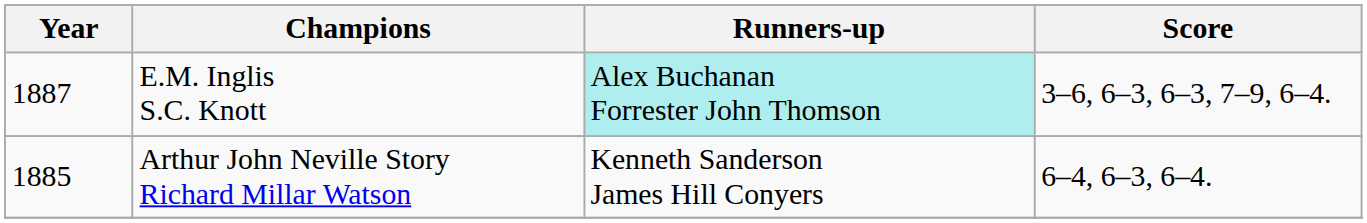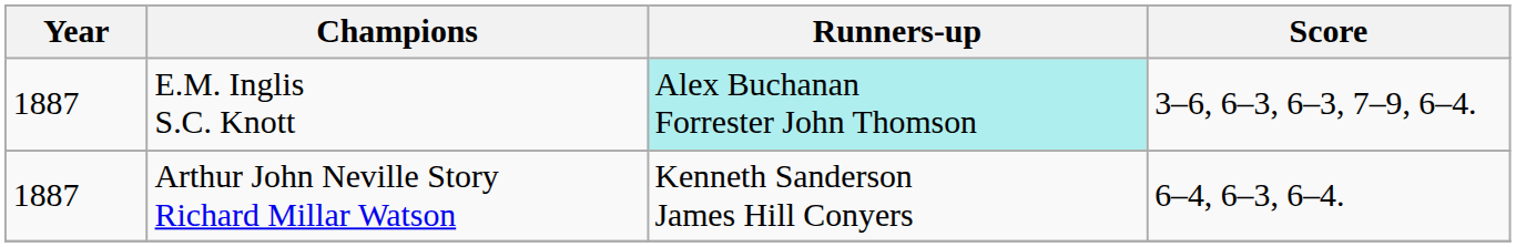Arthur John Neville Story Richard Millar Watson | Year: 1885 -> 1887
